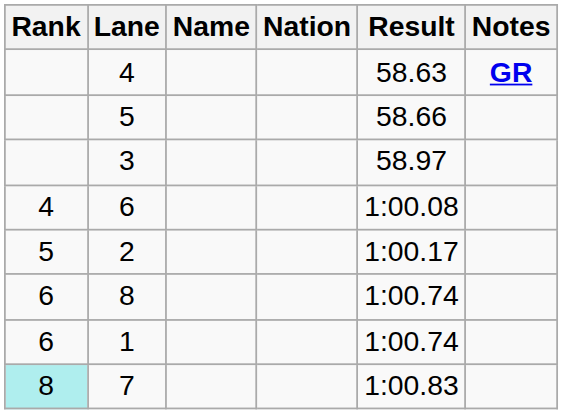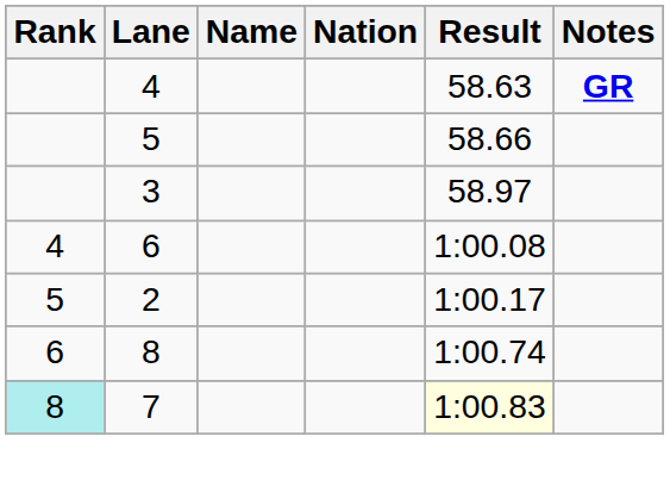- row: 6 | 1 | 1:00.74
7 | Result: no background -> lightyellow background
